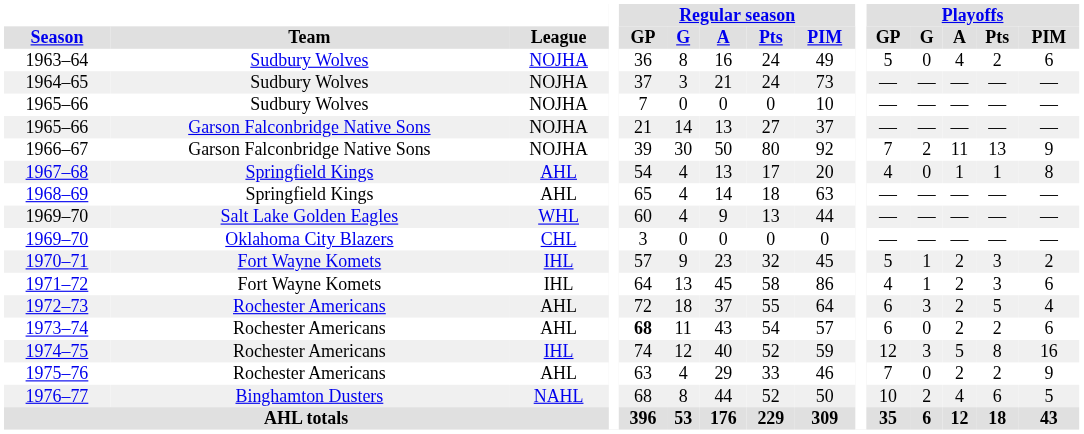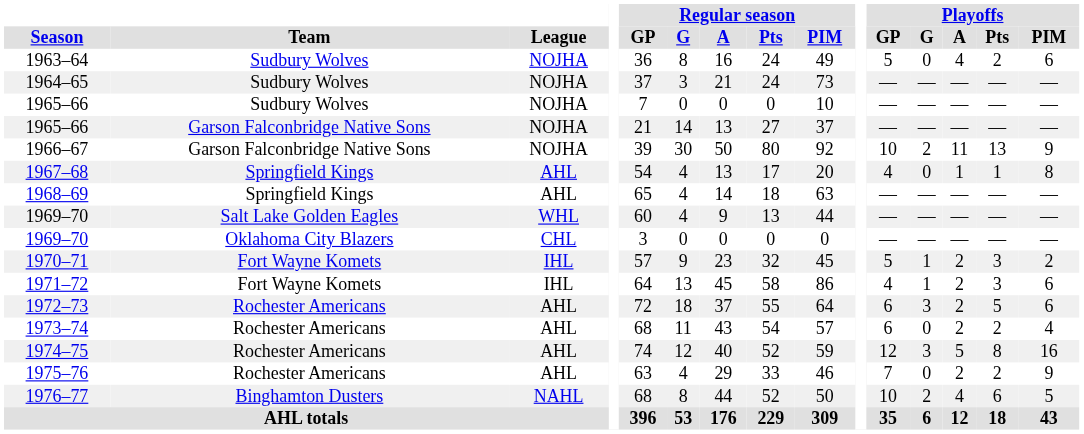1966–67 | Playoffs / GP: 7 -> 10
1972–73 | Playoffs / PIM: 4 -> 6
1973–74 | Regular season / GP: bold -> normal
1973–74 | Playoffs / PIM: 6 -> 4
1974–75 | League: IHL -> AHL
